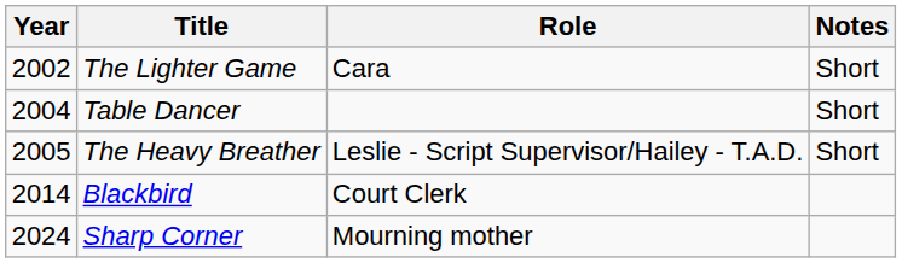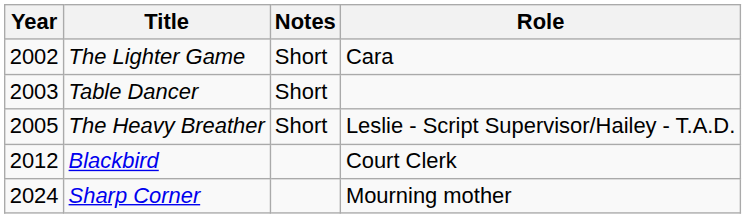columns swapped: Role <-> Notes
Table Dancer | Year: 2004 -> 2003
Blackbird | Year: 2014 -> 2012
